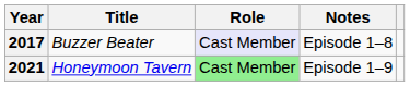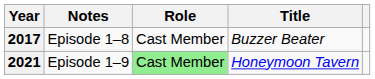columns swapped: Title <-> Notes
2017 | Role: lavender background -> no background
